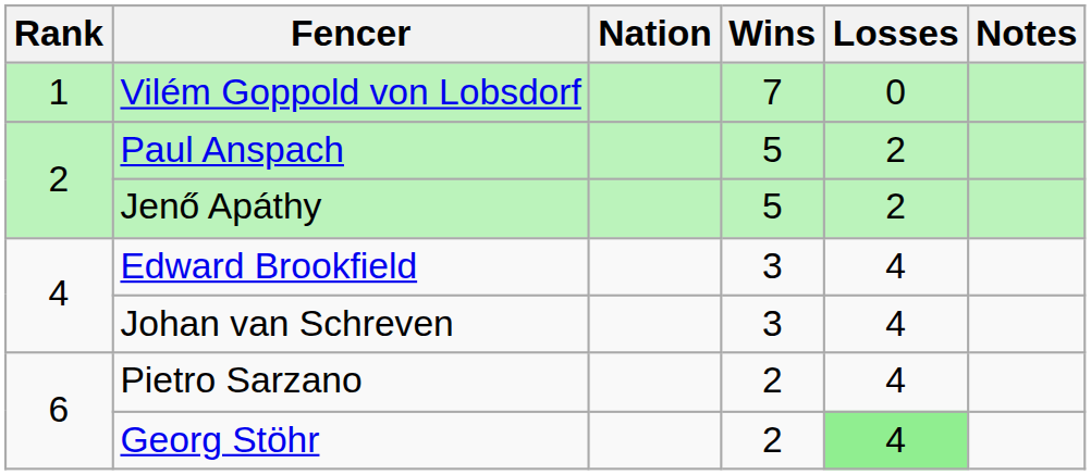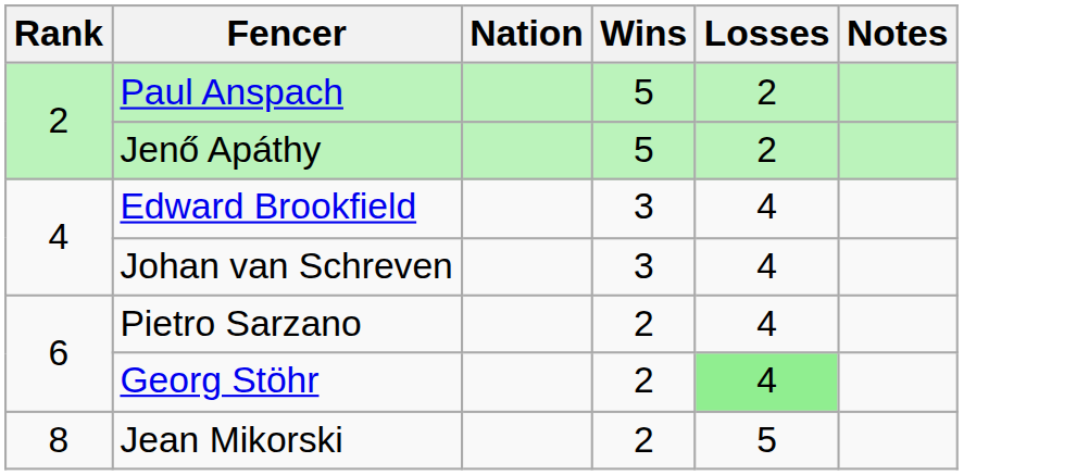- row: 1 | Vilém Goppold von Lobsdorf | 7 | 0
+ row: 8 | Jean Mikorski | 2 | 5
